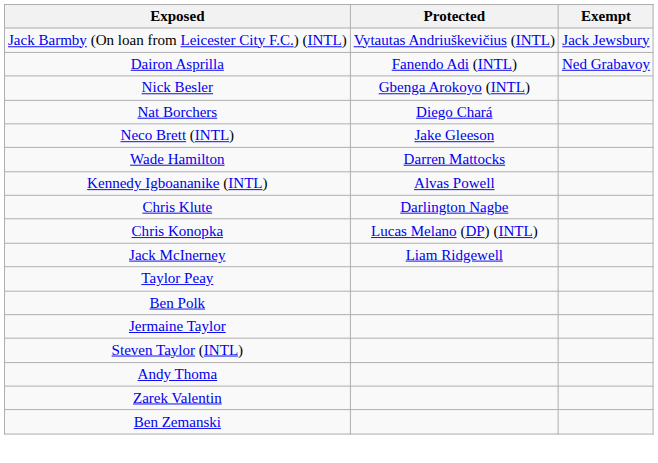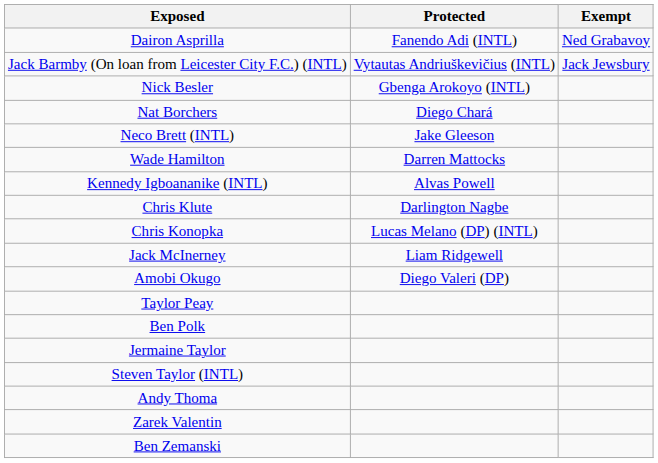rows swapped: Dairon Asprilla <-> Jack Barmby (On loan from Leicester City F.C.) (INTL)
+ row: Amobi Okugo | Diego Valeri (DP)
